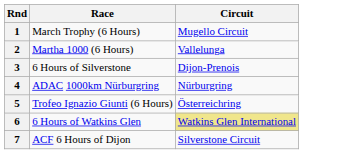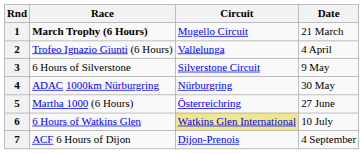+ column: Date | 21 March | 4 April | 9 May | 30 May | 27 June | 10 July | 4 September
1 | Race: normal -> bold
2 | Race: Martha 1000 (6 Hours) -> Trofeo Ignazio Giunti (6 Hours)
3 | Circuit: Dijon-Prenois -> Silverstone Circuit
5 | Race: Trofeo Ignazio Giunti (6 Hours) -> Martha 1000 (6 Hours)
7 | Circuit: Silverstone Circuit -> Dijon-Prenois
